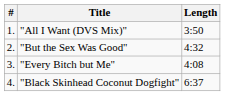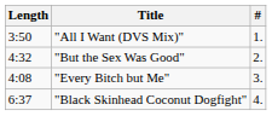columns swapped: # <-> Length
